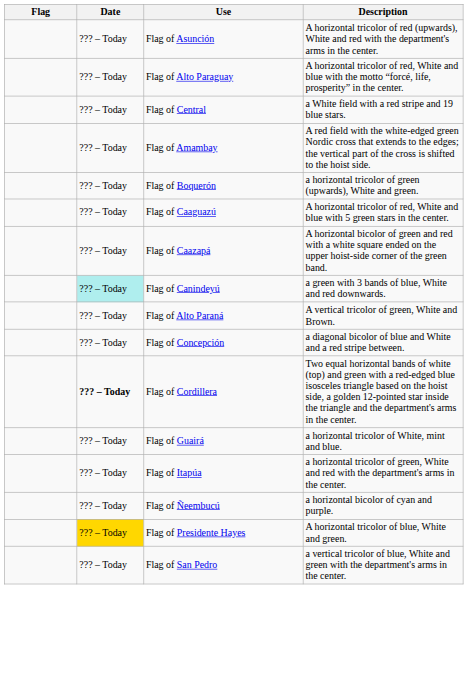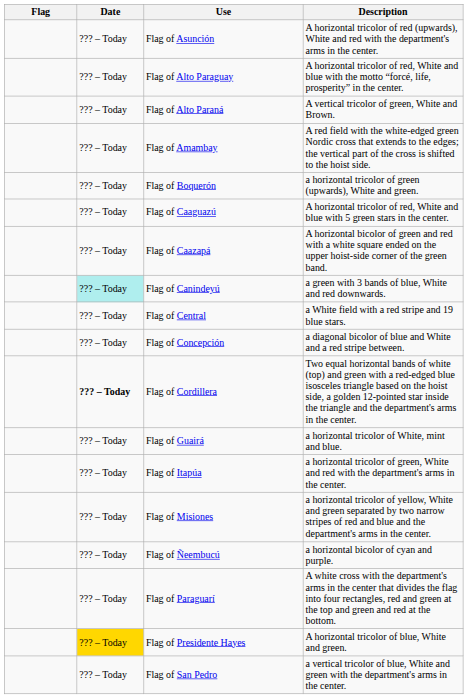rows swapped: Flag of Alto Paraná <-> Flag of Central
+ row: ??? – Today | Flag of Misiones | a horizontal tricolor of yellow, White and green separated by two narrow stripes of red and blue and the department's arms in the center.
+ row: ??? – Today | Flag of Paraguarí | A white cross with the department's arms in the center that divides the flag into four rectangles, red and green at the top and green and red at the bottom.
